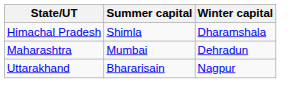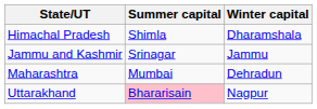+ row: Jammu and Kashmir | Srinagar | Jammu
Uttarakhand | Summer capital: no background -> pink background
